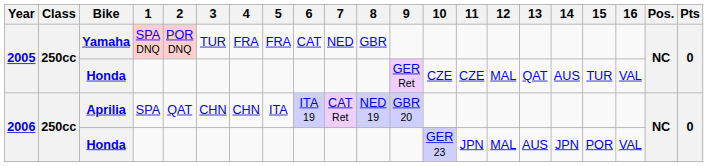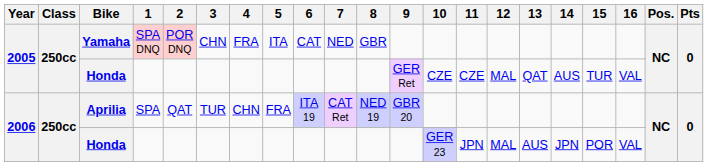Yamaha | 3: TUR -> CHN
Yamaha | 5: FRA -> ITA
Aprilia | 3: CHN -> TUR
Aprilia | 5: ITA -> FRA
